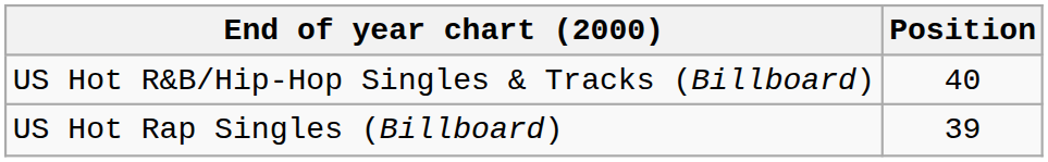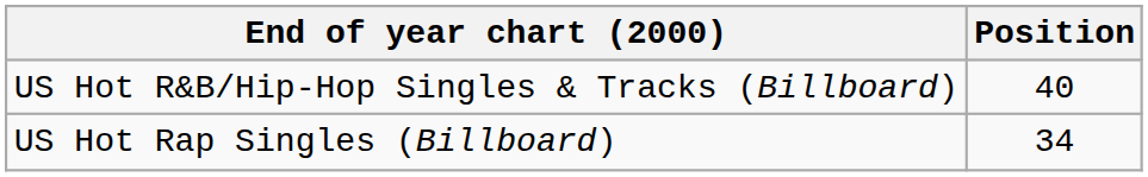US Hot Rap Singles (Billboard) | Position: 39 -> 34
